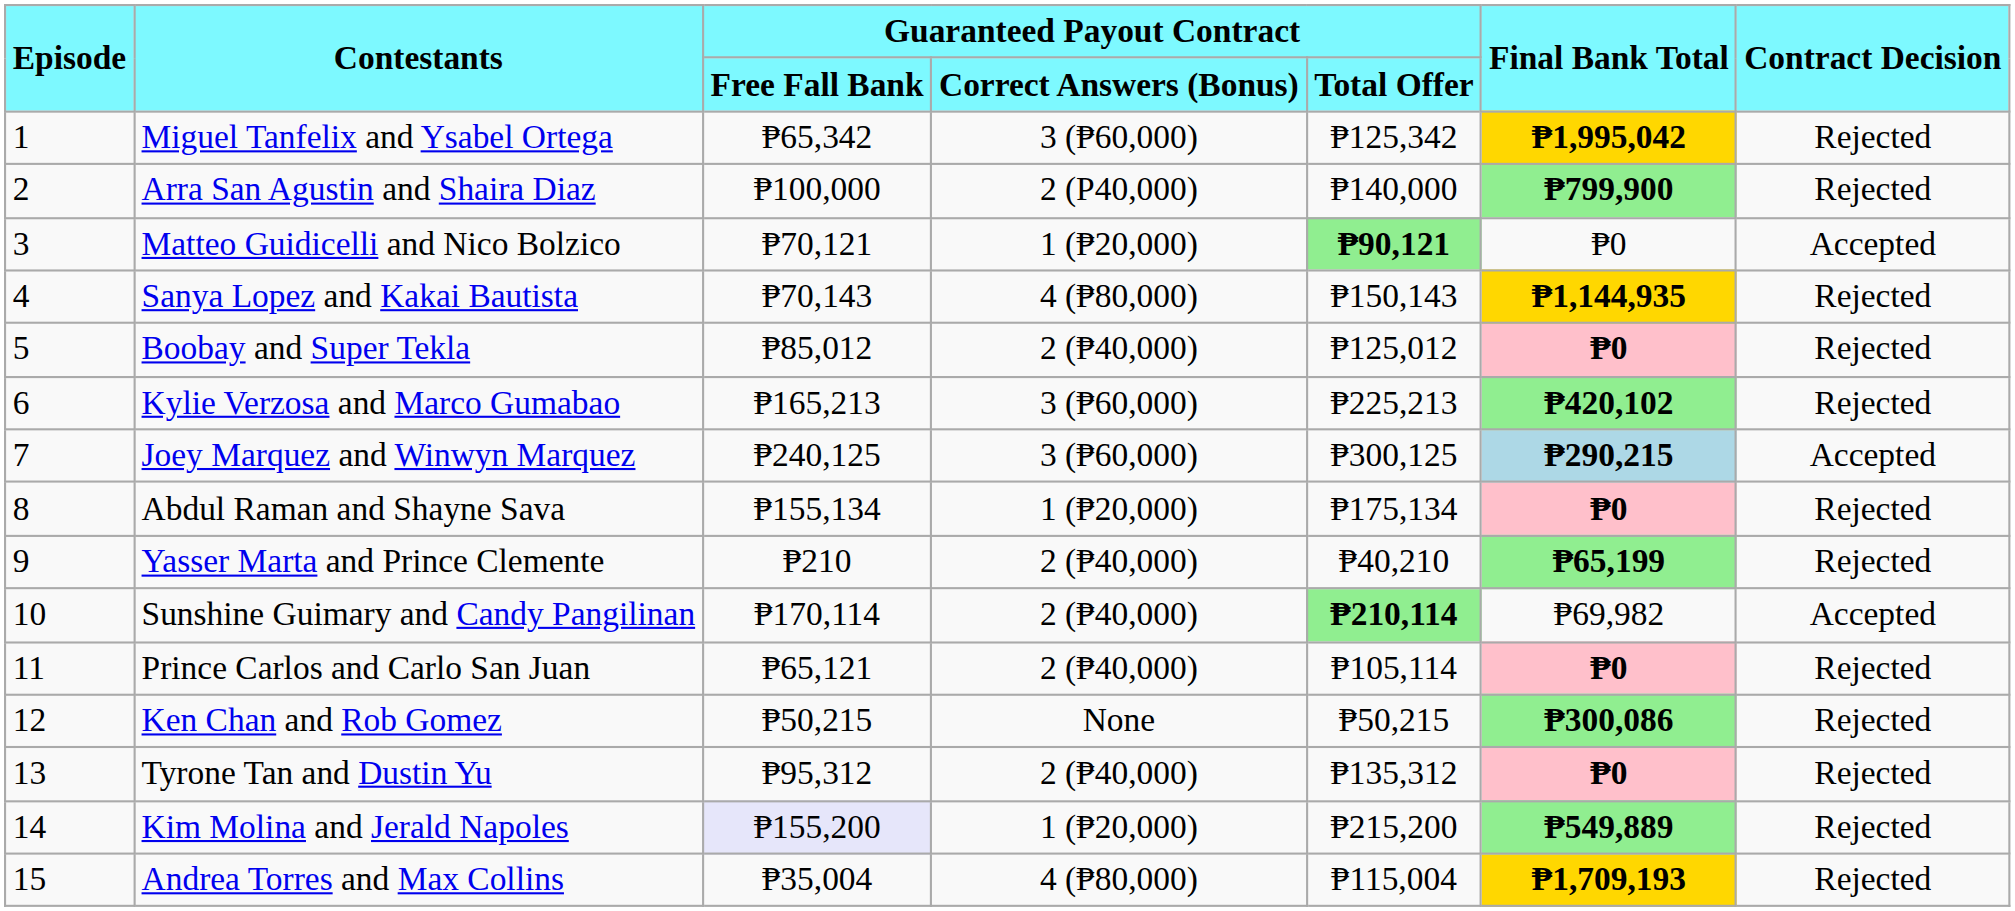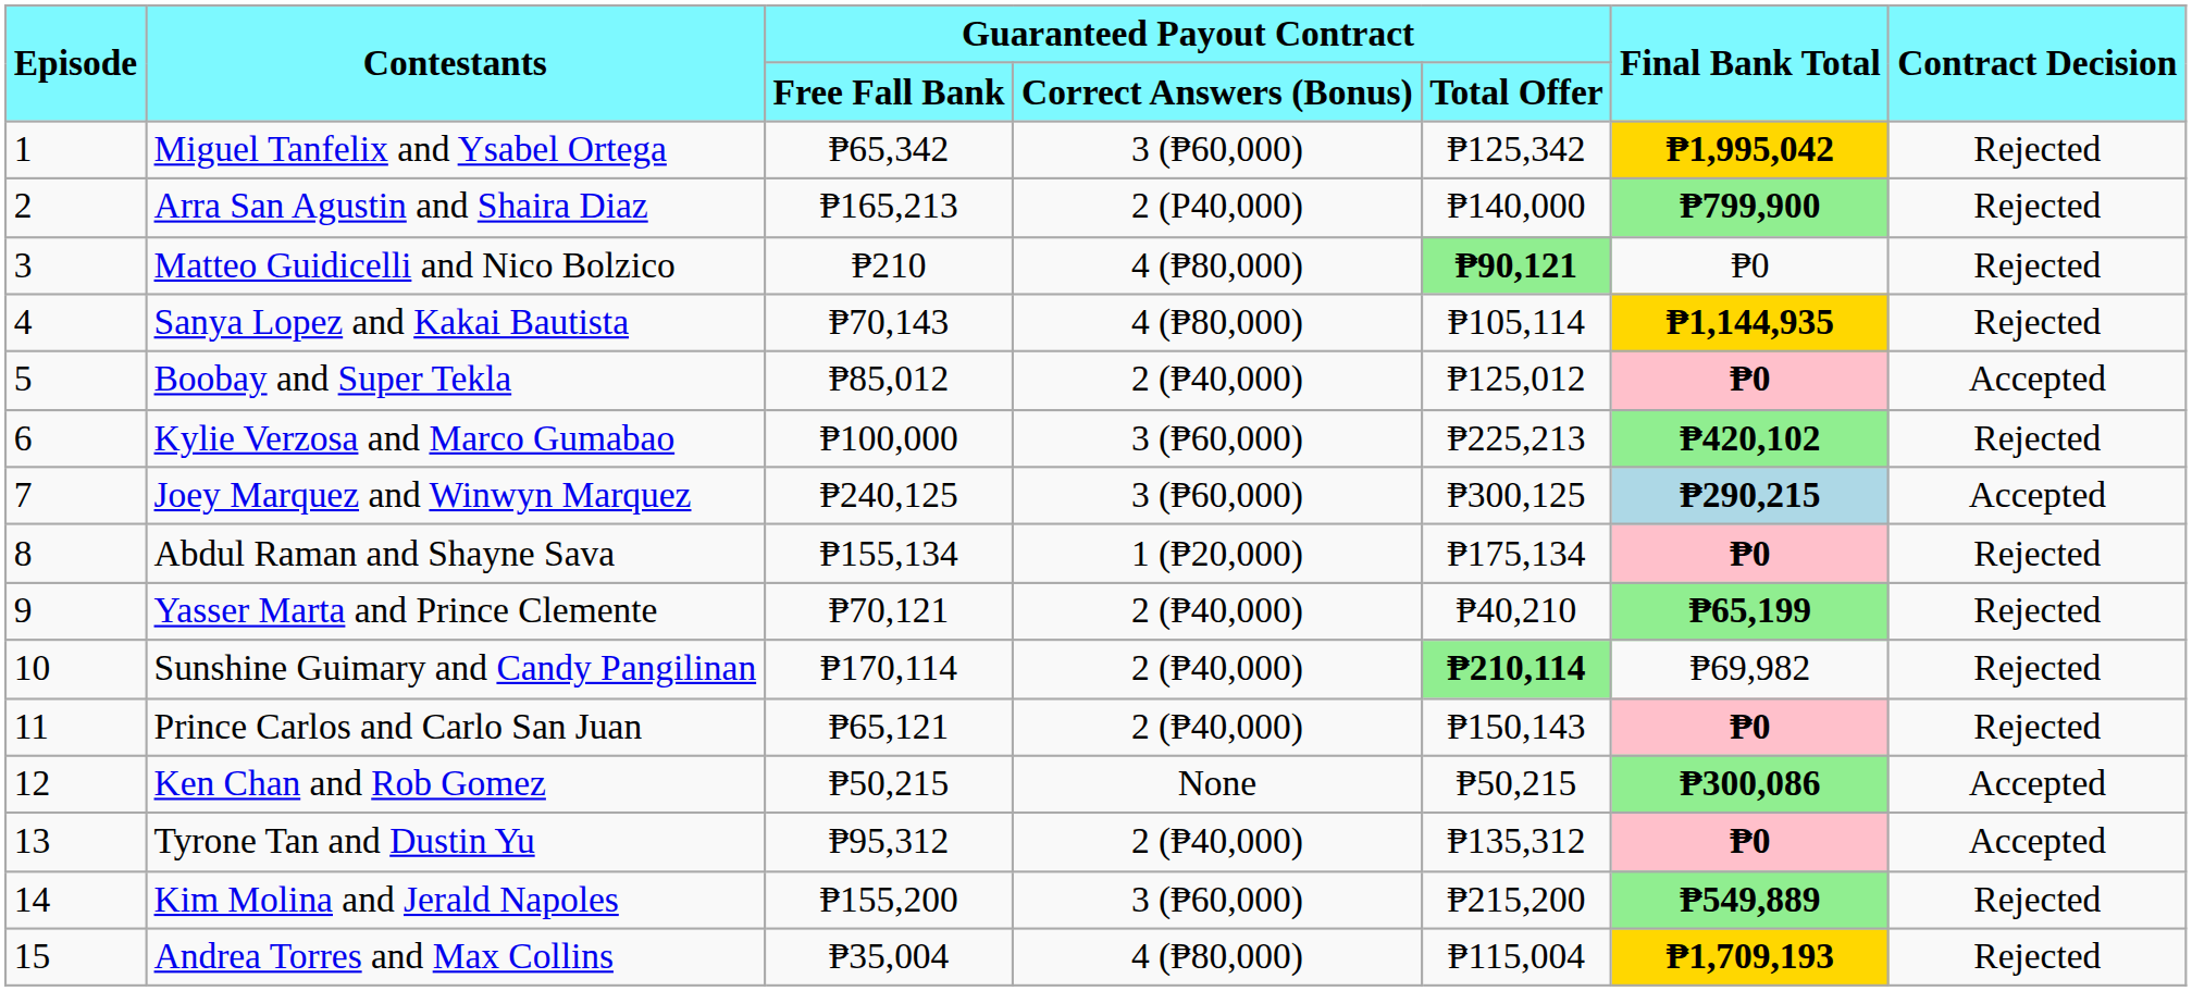Arra San Agustin and Shaira Diaz | Guaranteed Payout Contract / Free Fall Bank: ₱100,000 -> ₱165,213
Matteo Guidicelli and Nico Bolzico | Guaranteed Payout Contract / Free Fall Bank: ₱70,121 -> ₱210
Matteo Guidicelli and Nico Bolzico | Guaranteed Payout Contract / Correct Answers (Bonus): 1 (₱20,000) -> 4 (₱80,000)
Matteo Guidicelli and Nico Bolzico | Contract Decision: Accepted -> Rejected
Sanya Lopez and Kakai Bautista | Guaranteed Payout Contract / Total Offer: ₱150,143 -> ₱105,114
Boobay and Super Tekla | Contract Decision: Rejected -> Accepted
Kylie Verzosa and Marco Gumabao | Guaranteed Payout Contract / Free Fall Bank: ₱165,213 -> ₱100,000
Yasser Marta and Prince Clemente | Guaranteed Payout Contract / Free Fall Bank: ₱210 -> ₱70,121
Sunshine Guimary and Candy Pangilinan | Contract Decision: Accepted -> Rejected
Prince Carlos and Carlo San Juan | Guaranteed Payout Contract / Total Offer: ₱105,114 -> ₱150,143
Ken Chan and Rob Gomez | Contract Decision: Rejected -> Accepted
Tyrone Tan and Dustin Yu | Contract Decision: Rejected -> Accepted
Kim Molina and Jerald Napoles | Guaranteed Payout Contract / Free Fall Bank: lavender background -> no background
Kim Molina and Jerald Napoles | Guaranteed Payout Contract / Correct Answers (Bonus): 1 (₱20,000) -> 3 (₱60,000)
